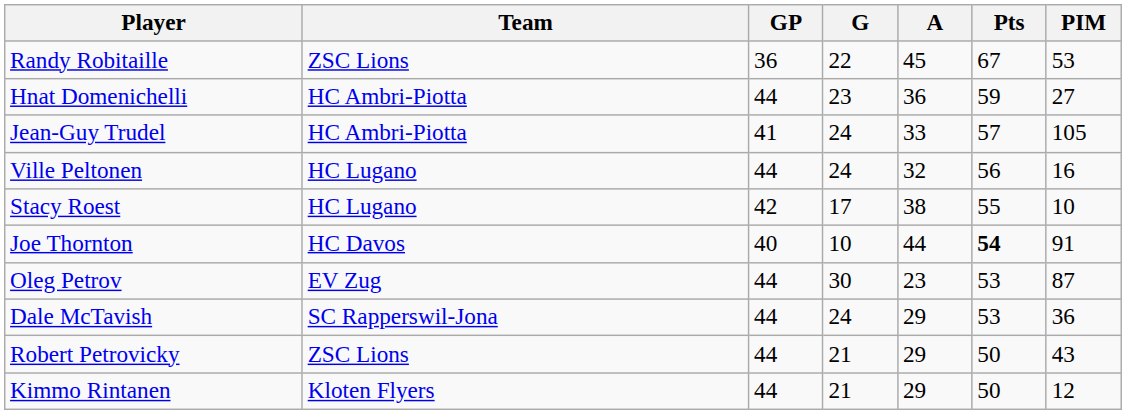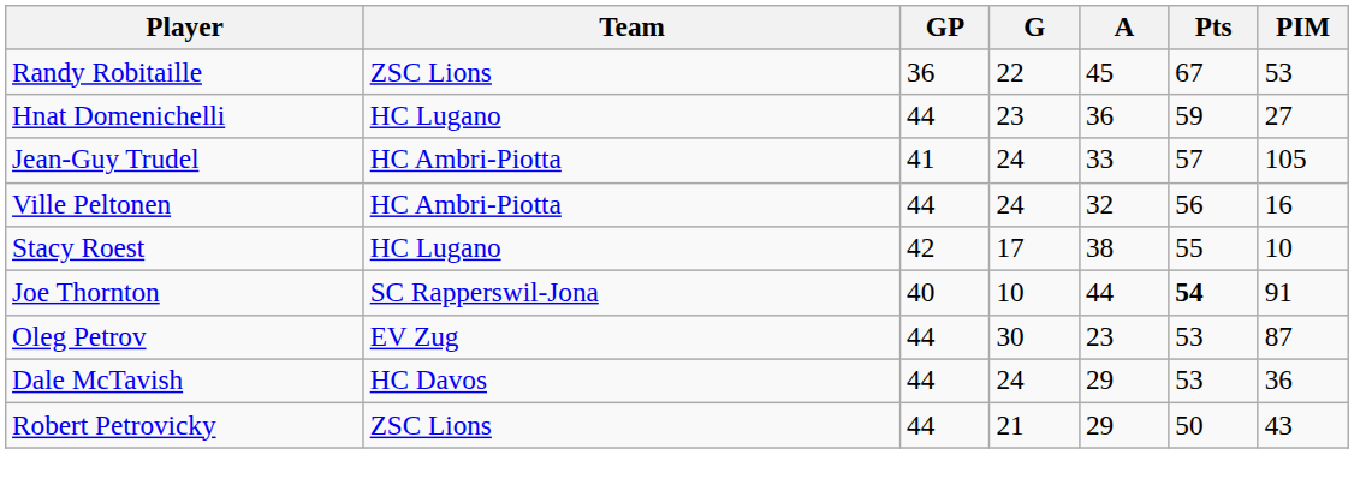Hnat Domenichelli | Team: HC Ambri-Piotta -> HC Lugano
Ville Peltonen | Team: HC Lugano -> HC Ambri-Piotta
Joe Thornton | Team: HC Davos -> SC Rapperswil-Jona
Dale McTavish | Team: SC Rapperswil-Jona -> HC Davos
- row: Kimmo Rintanen | Kloten Flyers | 44 | 21 | 29 | 50 | 12
